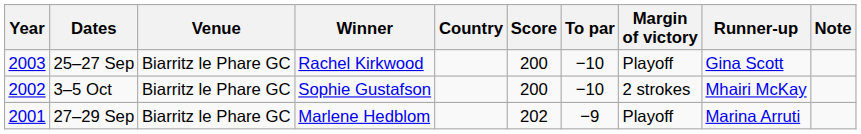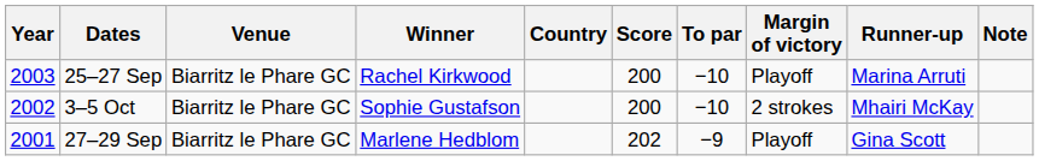25–27 Sep | Runner-up: Gina Scott -> Marina Arruti
27–29 Sep | Runner-up: Marina Arruti -> Gina Scott
